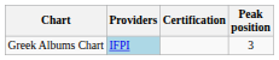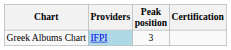columns swapped: Peak position <-> Certification
